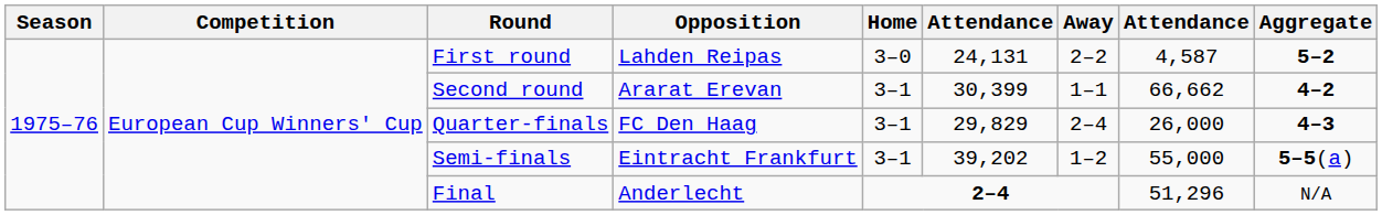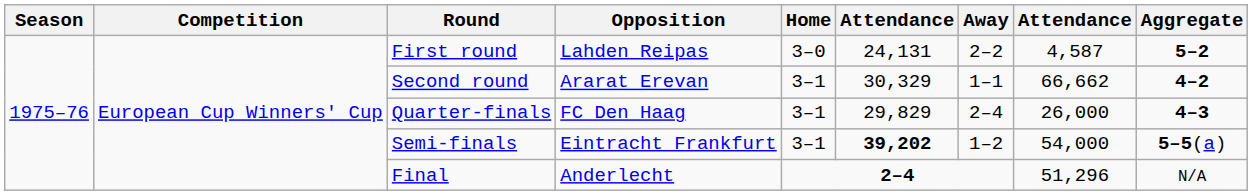Second round | column 6: 30,399 -> 30,329
Semi-finals | column 6: normal -> bold
Semi-finals | column 8: 55,000 -> 54,000
